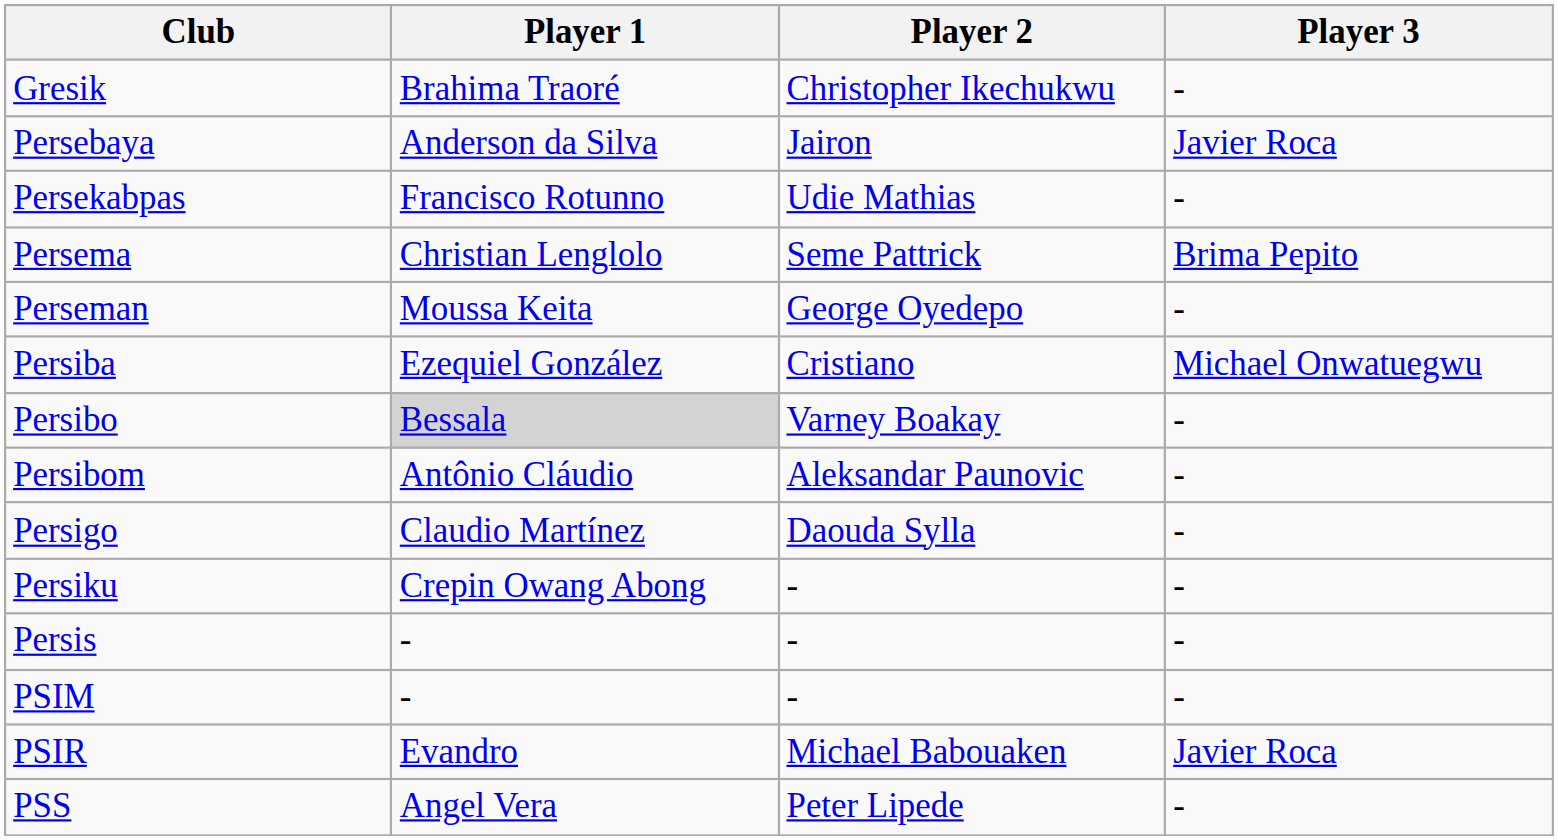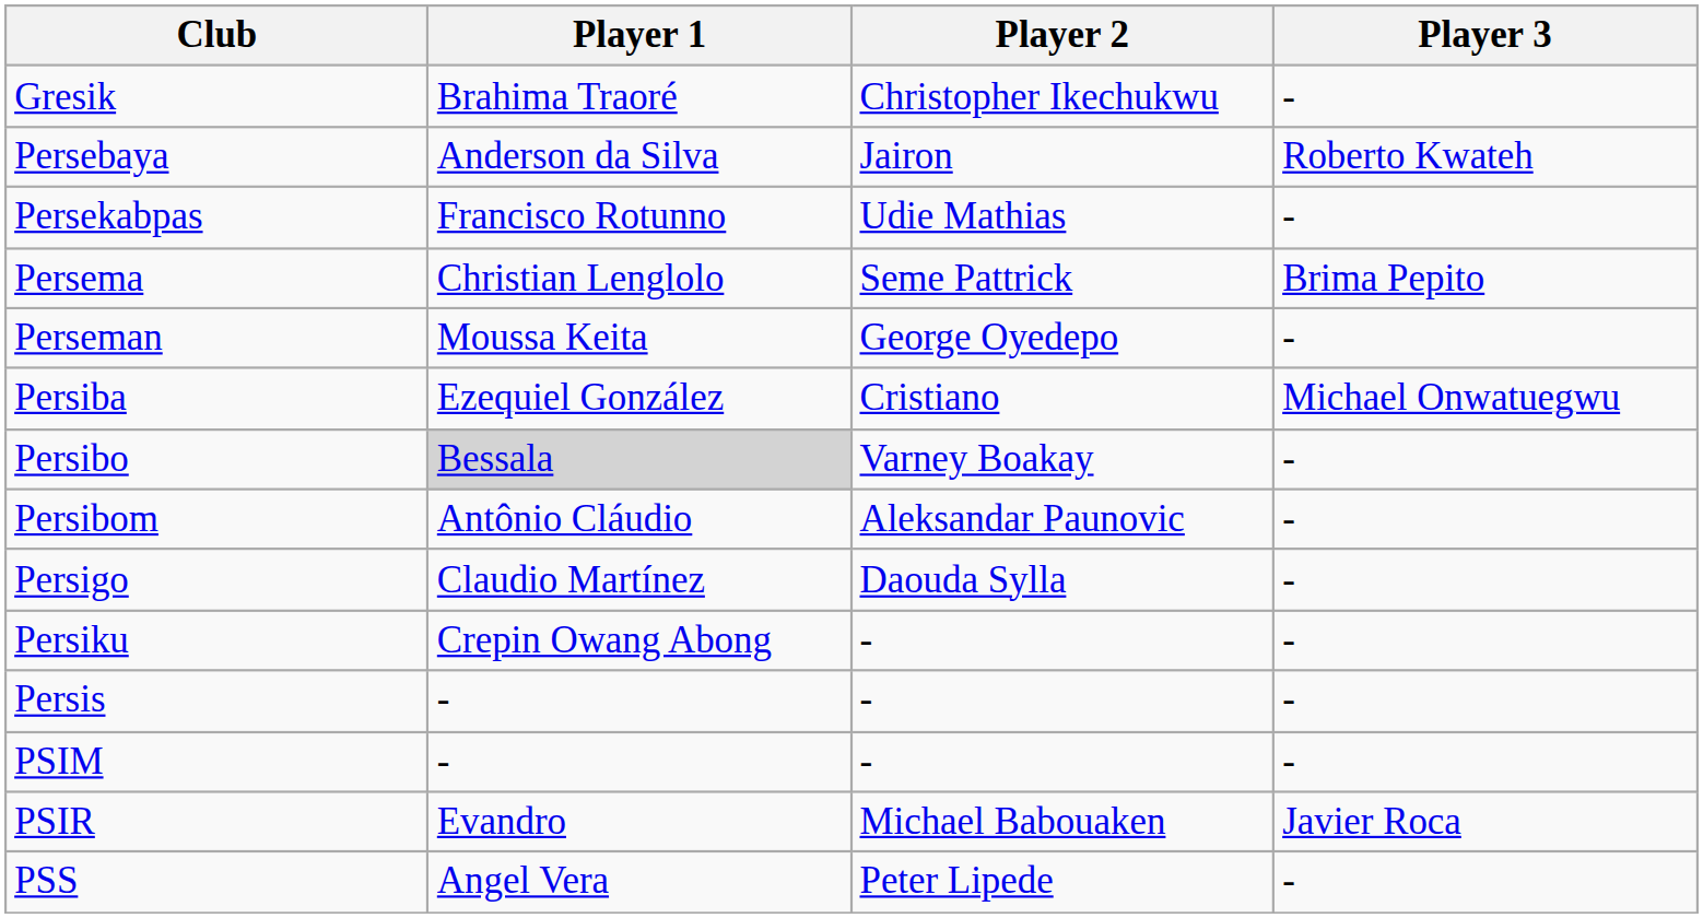Persebaya | Player 3: Javier Roca -> Roberto Kwateh
